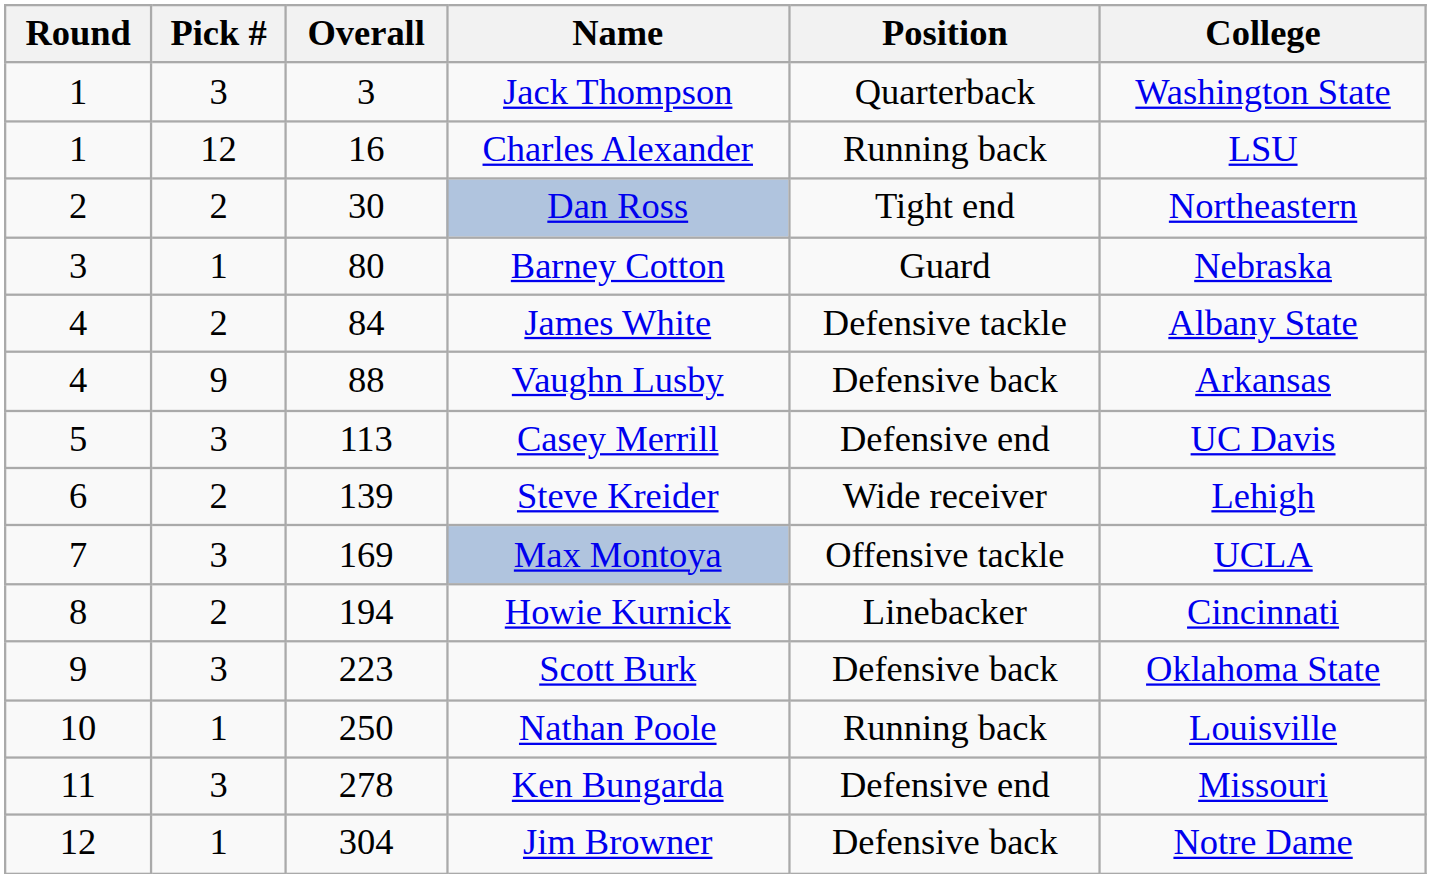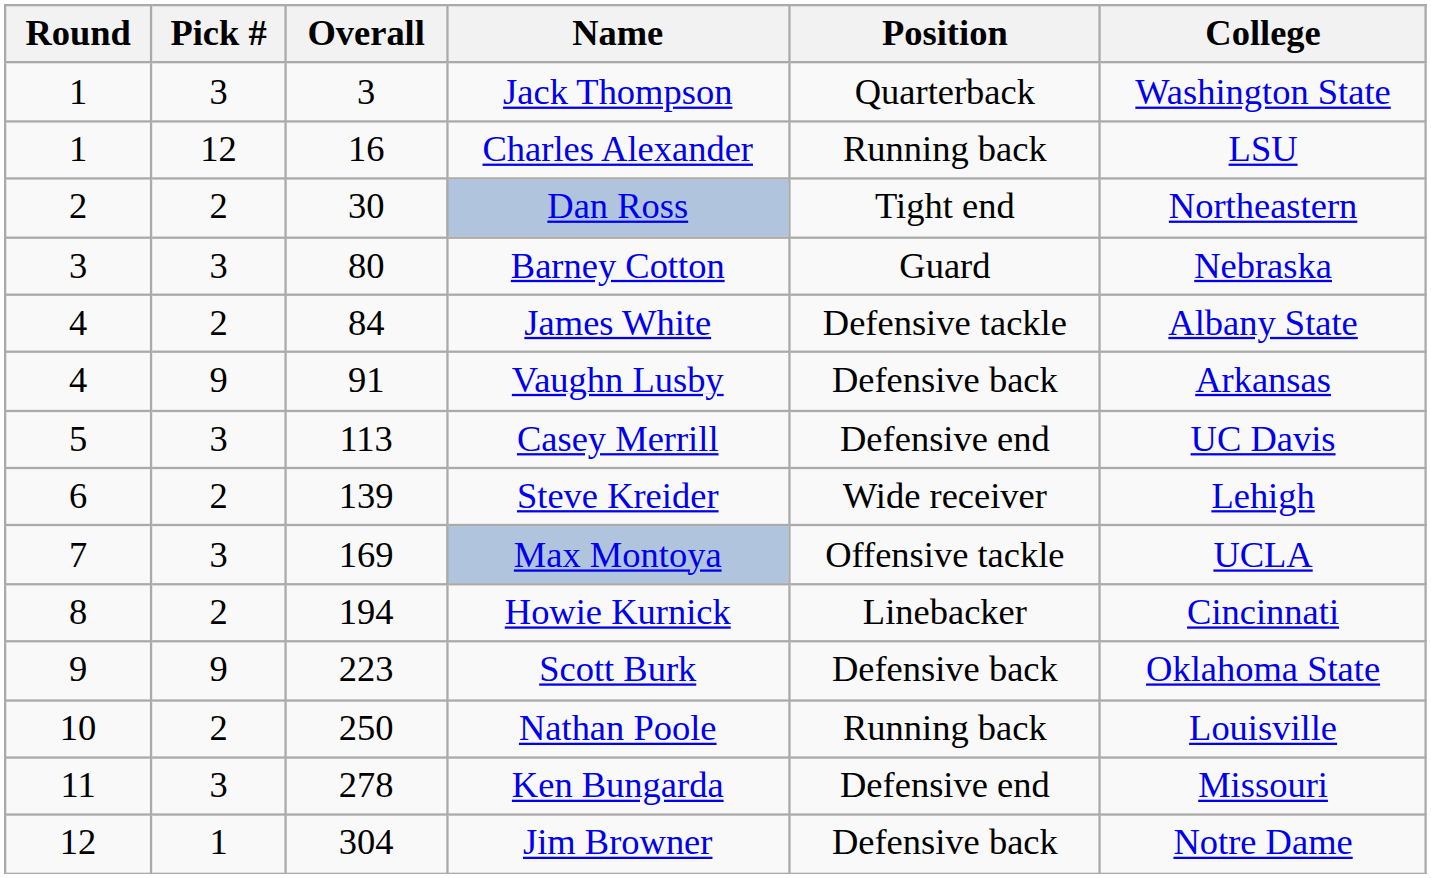Barney Cotton | Pick #: 1 -> 3
Vaughn Lusby | Overall: 88 -> 91
Scott Burk | Pick #: 3 -> 9
Nathan Poole | Pick #: 1 -> 2
